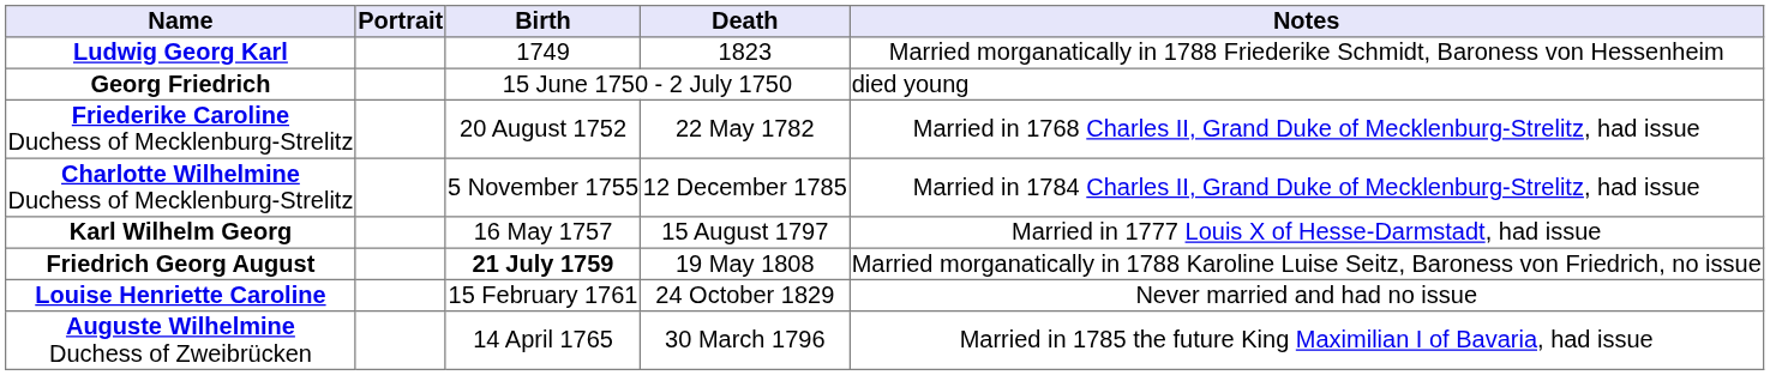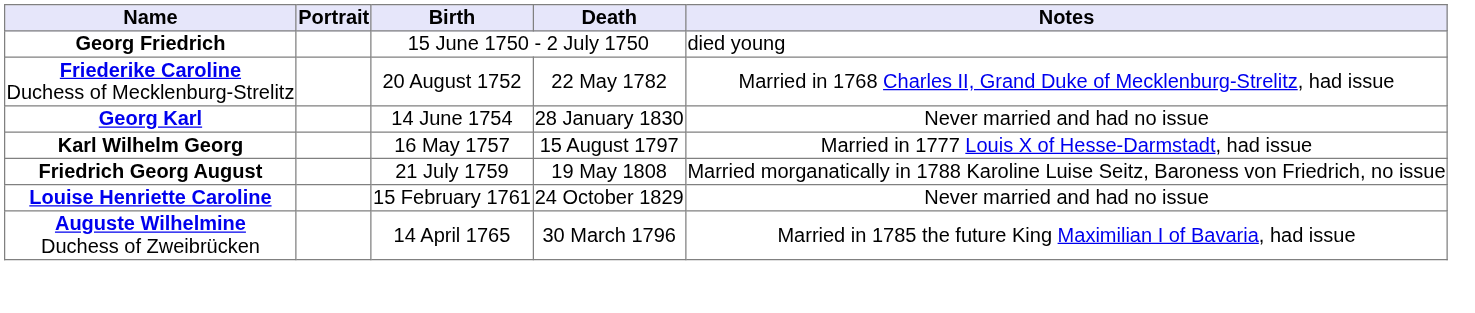- row: Ludwig Georg Karl | 1749 | 1823 | Married morganatically in 1788 Friederike Schmidt, Baroness von Hessenheim
+ row: Georg Karl | 14 June 1754 | 28 January 1830 | Never married and had no issue
- row: Charlotte Wilhelmine Duchess of Mecklenburg-Strelitz | 5 November 1755 | 12 December 1785 | Married in 1784 Charles II, Grand Duke of Mecklenburg-Strelitz, had issue
Friedrich Georg August | Birth: bold -> normal
